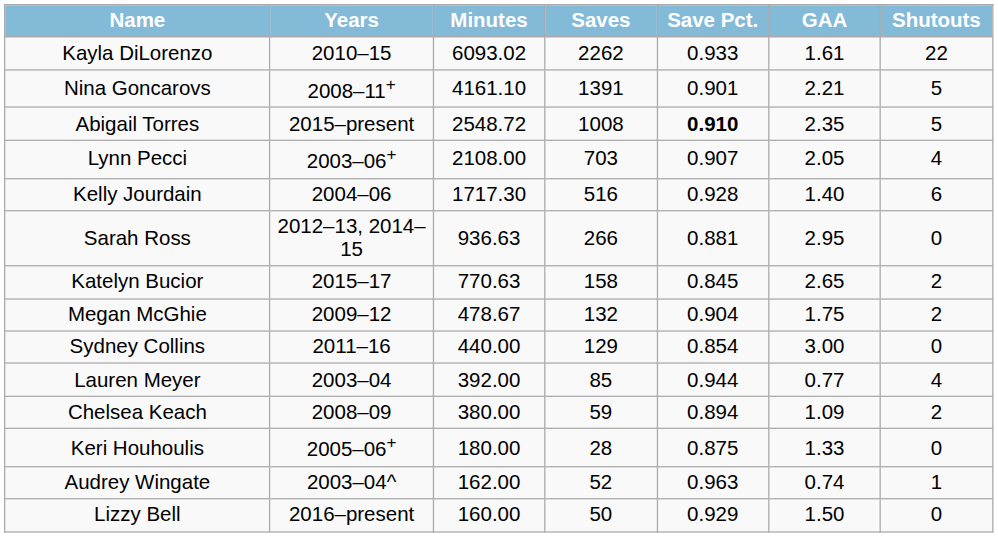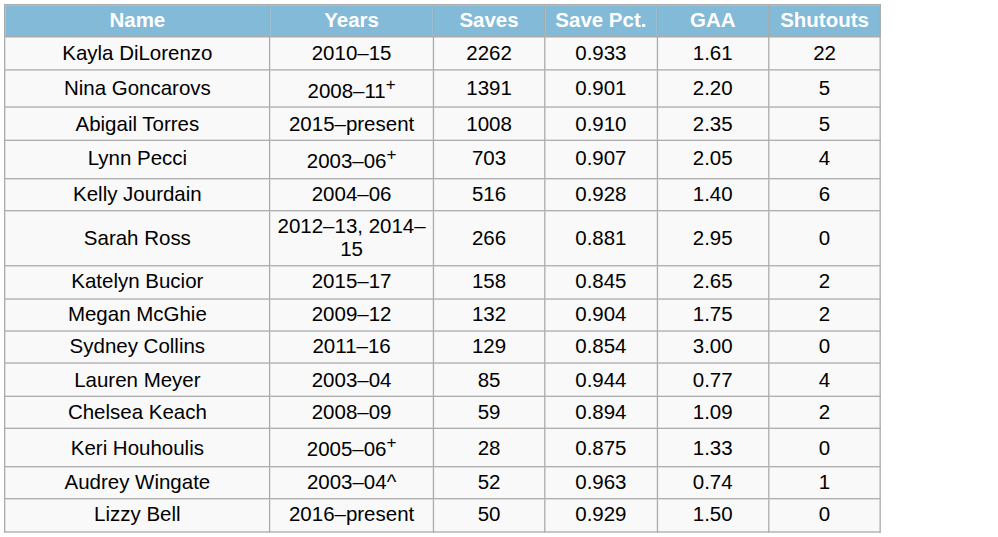- column: Minutes | 6093.02 | 4161.10 | 2548.72 | 2108.00 | 1717.30 | 936.63 | 770.63 | 478.67 | 440.00 | 392.00 | 380.00 | 180.00 | 162.00 | 160.00
Nina Goncarovs | GAA: 2.21 -> 2.20
Abigail Torres | Save Pct.: bold -> normal
